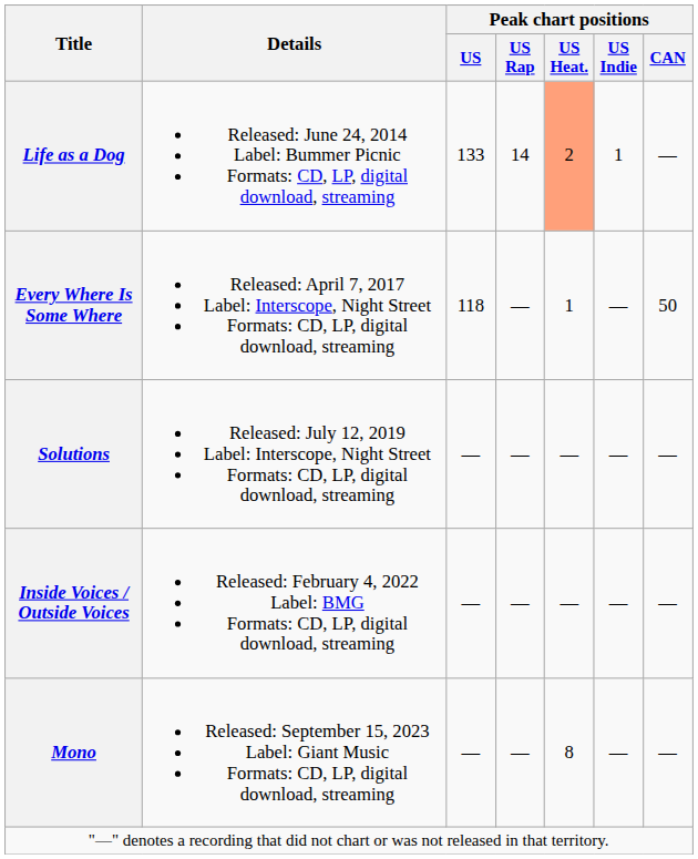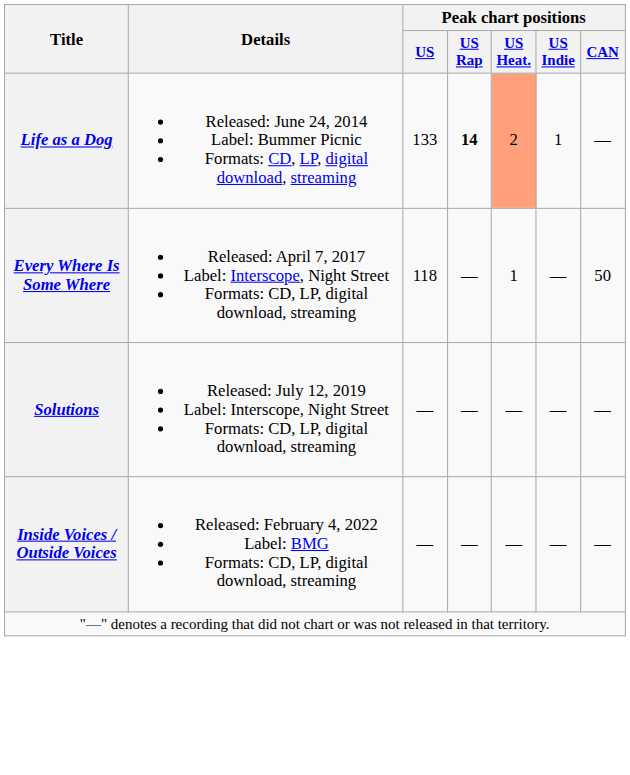Life as a Dog | Peak chart positions / US Rap: normal -> bold
- row: Mono | Released: September 15, 2023 Label: Giant Music Formats: CD, LP, digital download, streaming | — | — | 8 | — | —
